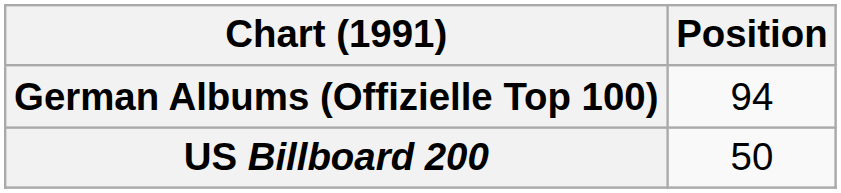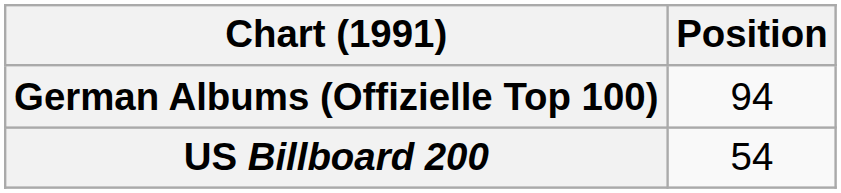US Billboard 200 | Position: 50 -> 54
